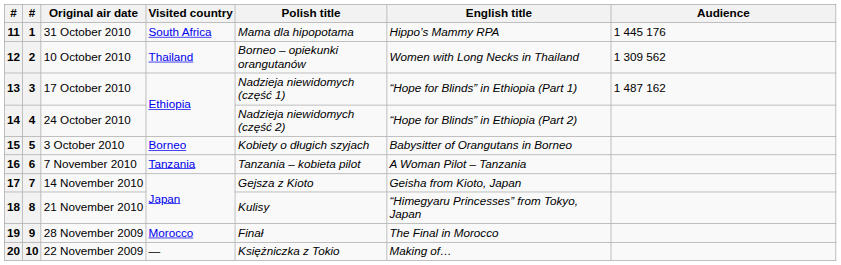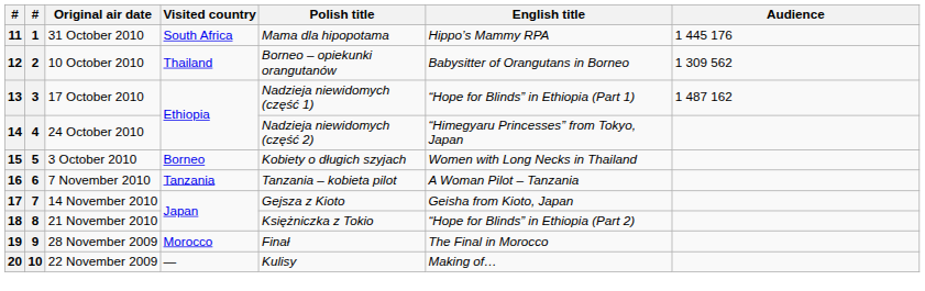12 | English title: Women with Long Necks in Thailand -> Babysitter of Orangutans in Borneo
14 | English title: “Hope for Blinds” in Ethiopia (Part 2) -> “Himegyaru Princesses” from Tokyo, Japan
15 | English title: Babysitter of Orangutans in Borneo -> Women with Long Necks in Thailand
18 | Polish title: Kulisy -> Księżniczka z Tokio
18 | English title: “Himegyaru Princesses” from Tokyo, Japan -> “Hope for Blinds” in Ethiopia (Part 2)
20 | Polish title: Księżniczka z Tokio -> Kulisy
